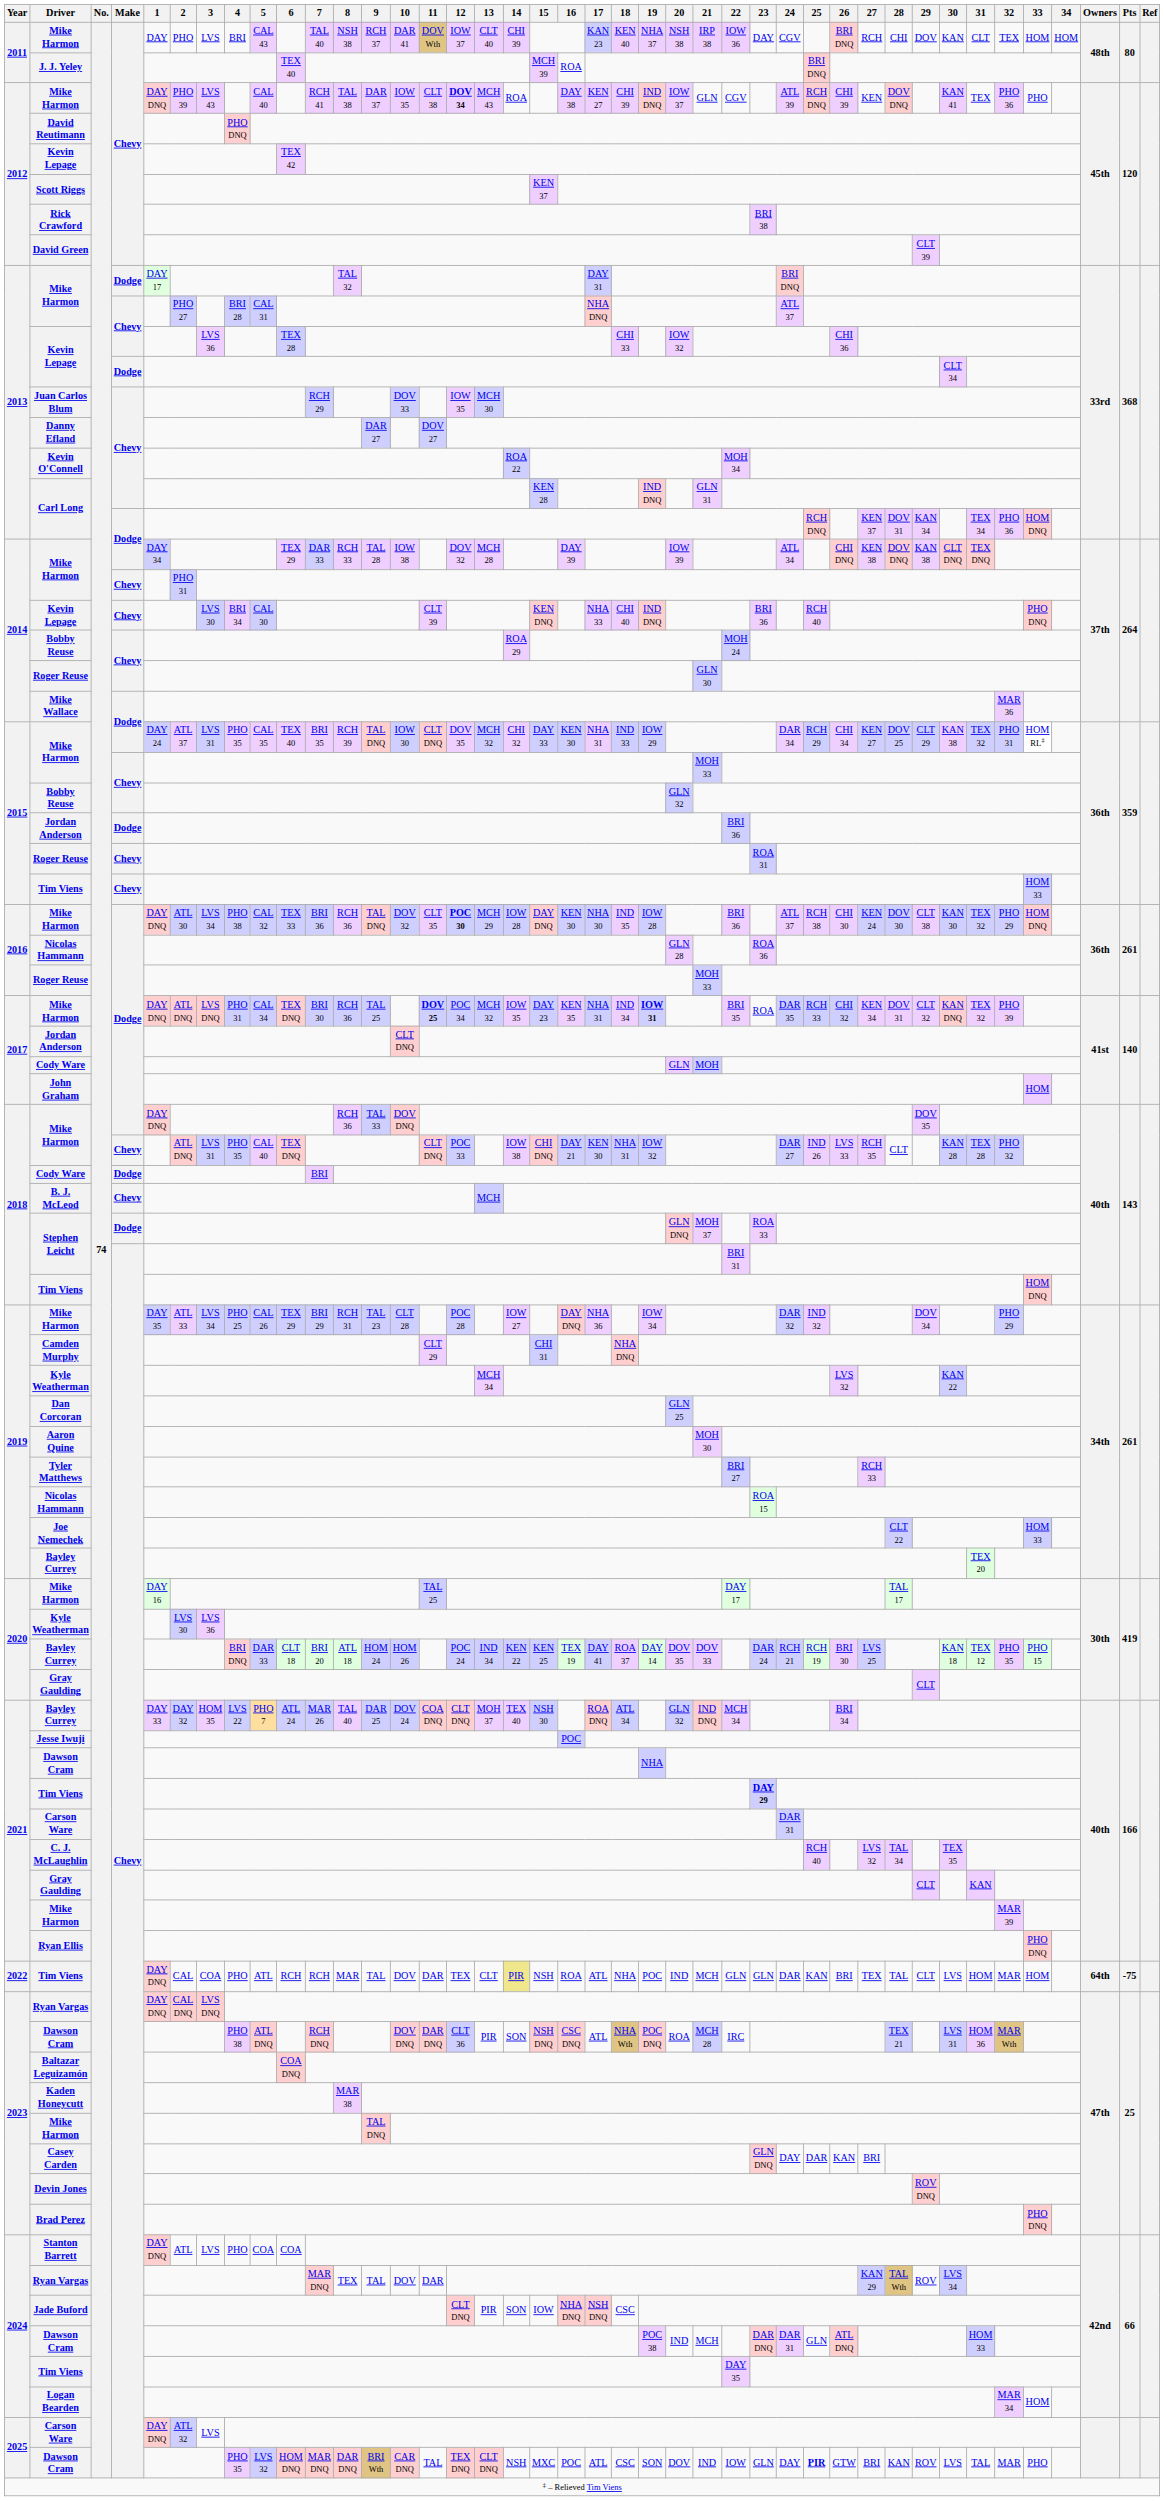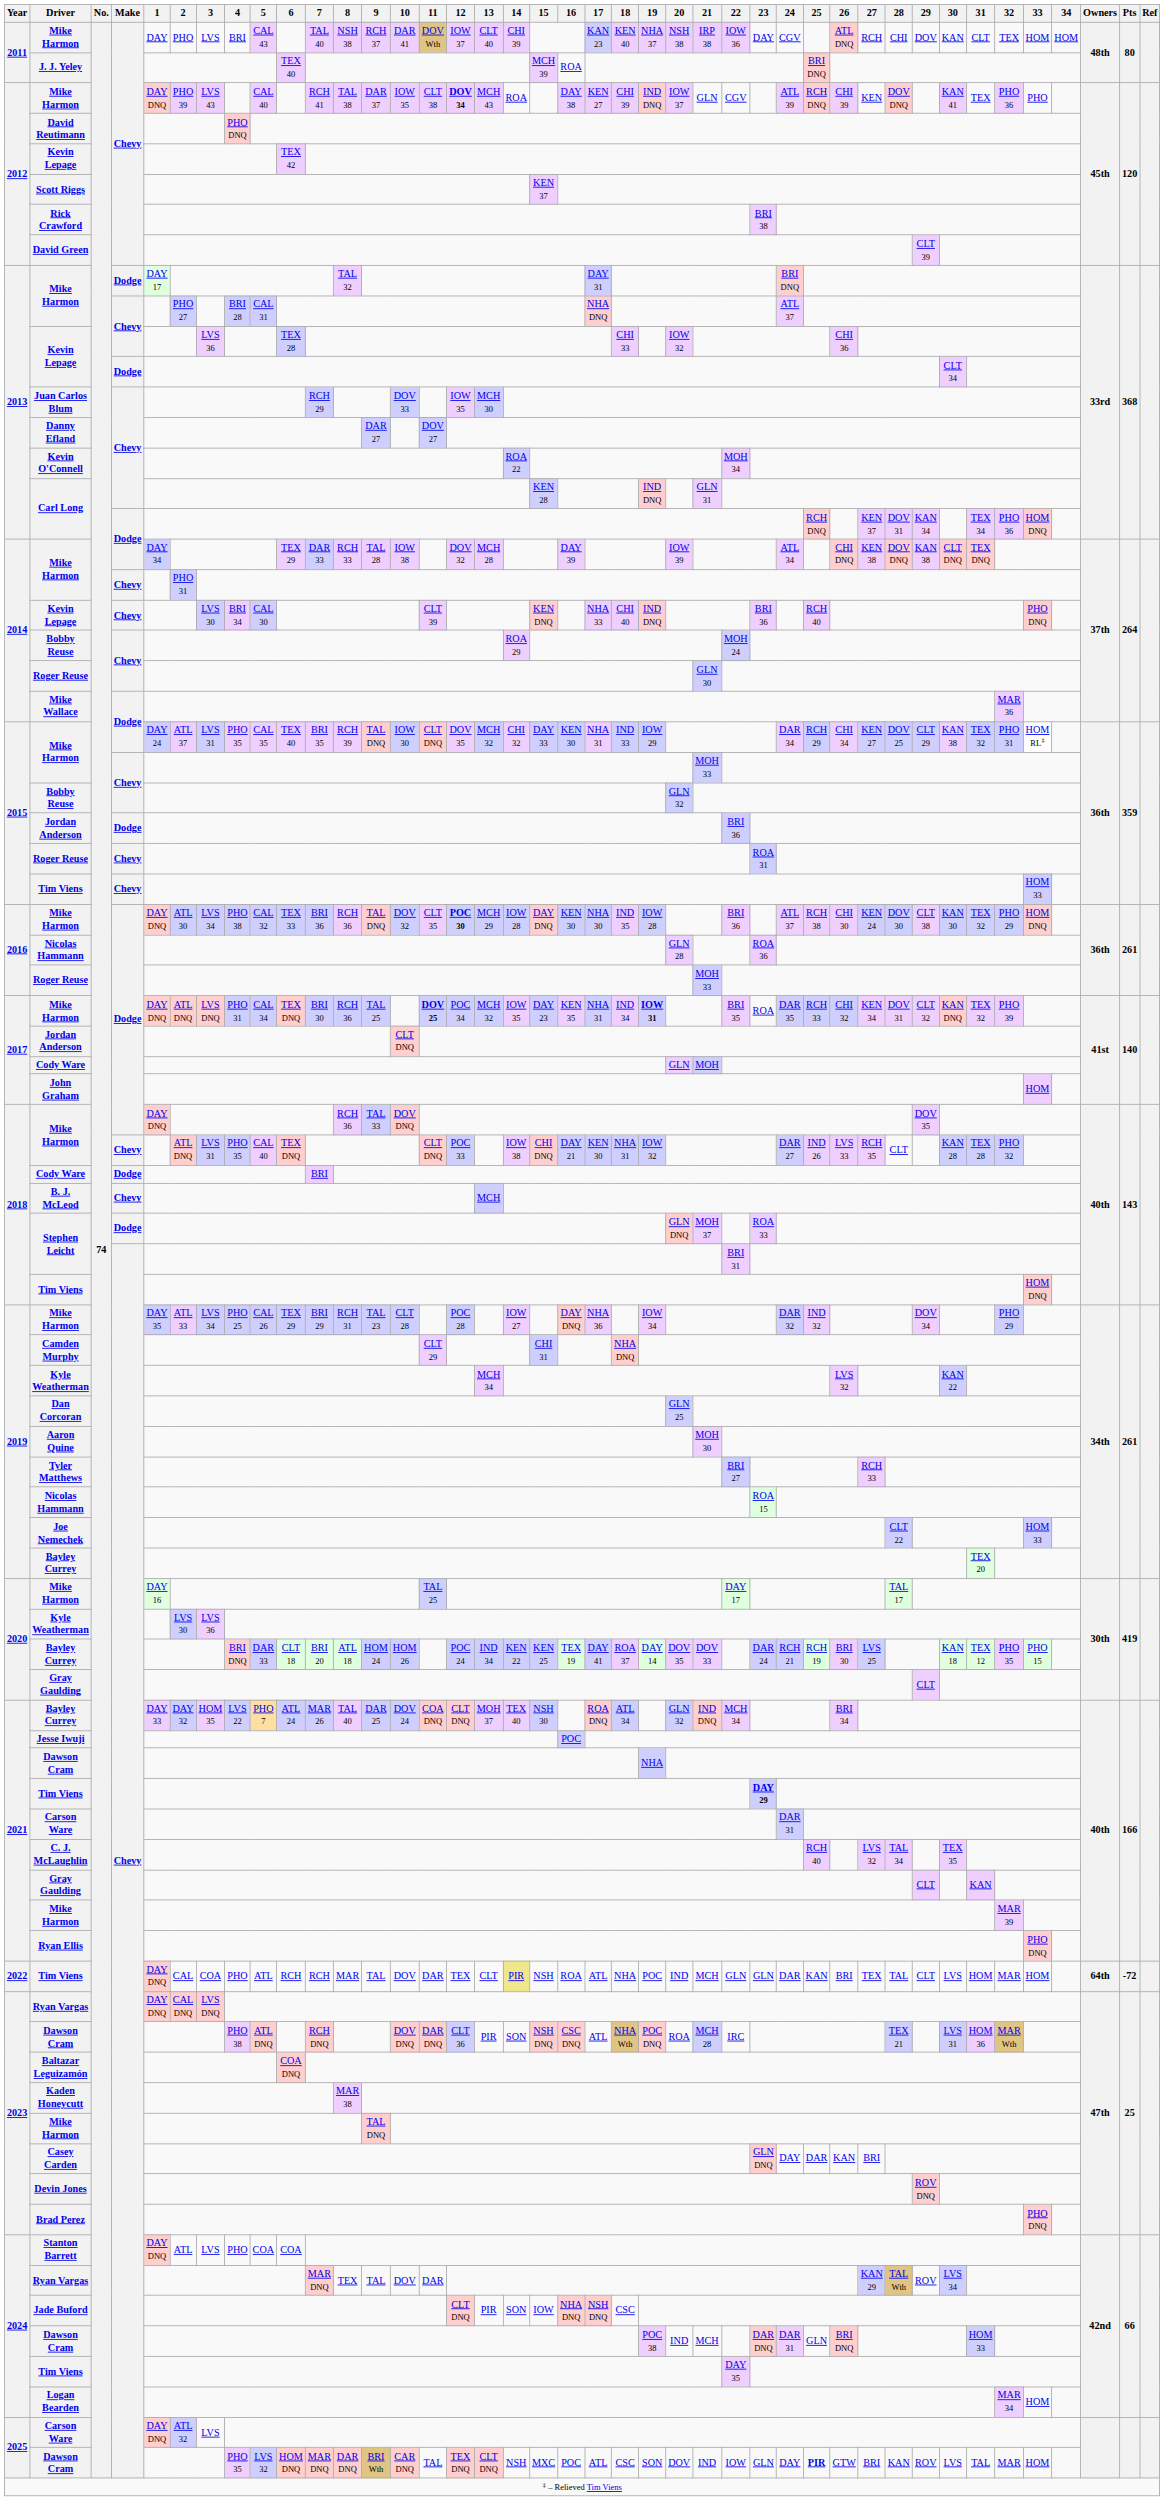2011 / Mike Harmon | 26: BRI DNQ -> ATL DNQ
2022 / Tim Viens | Pts: -75 -> -72
2024 / Dawson Cram | 26: ATL DNQ -> BRI DNQ
2025 / Dawson Cram | 33: PHO -> HOM
